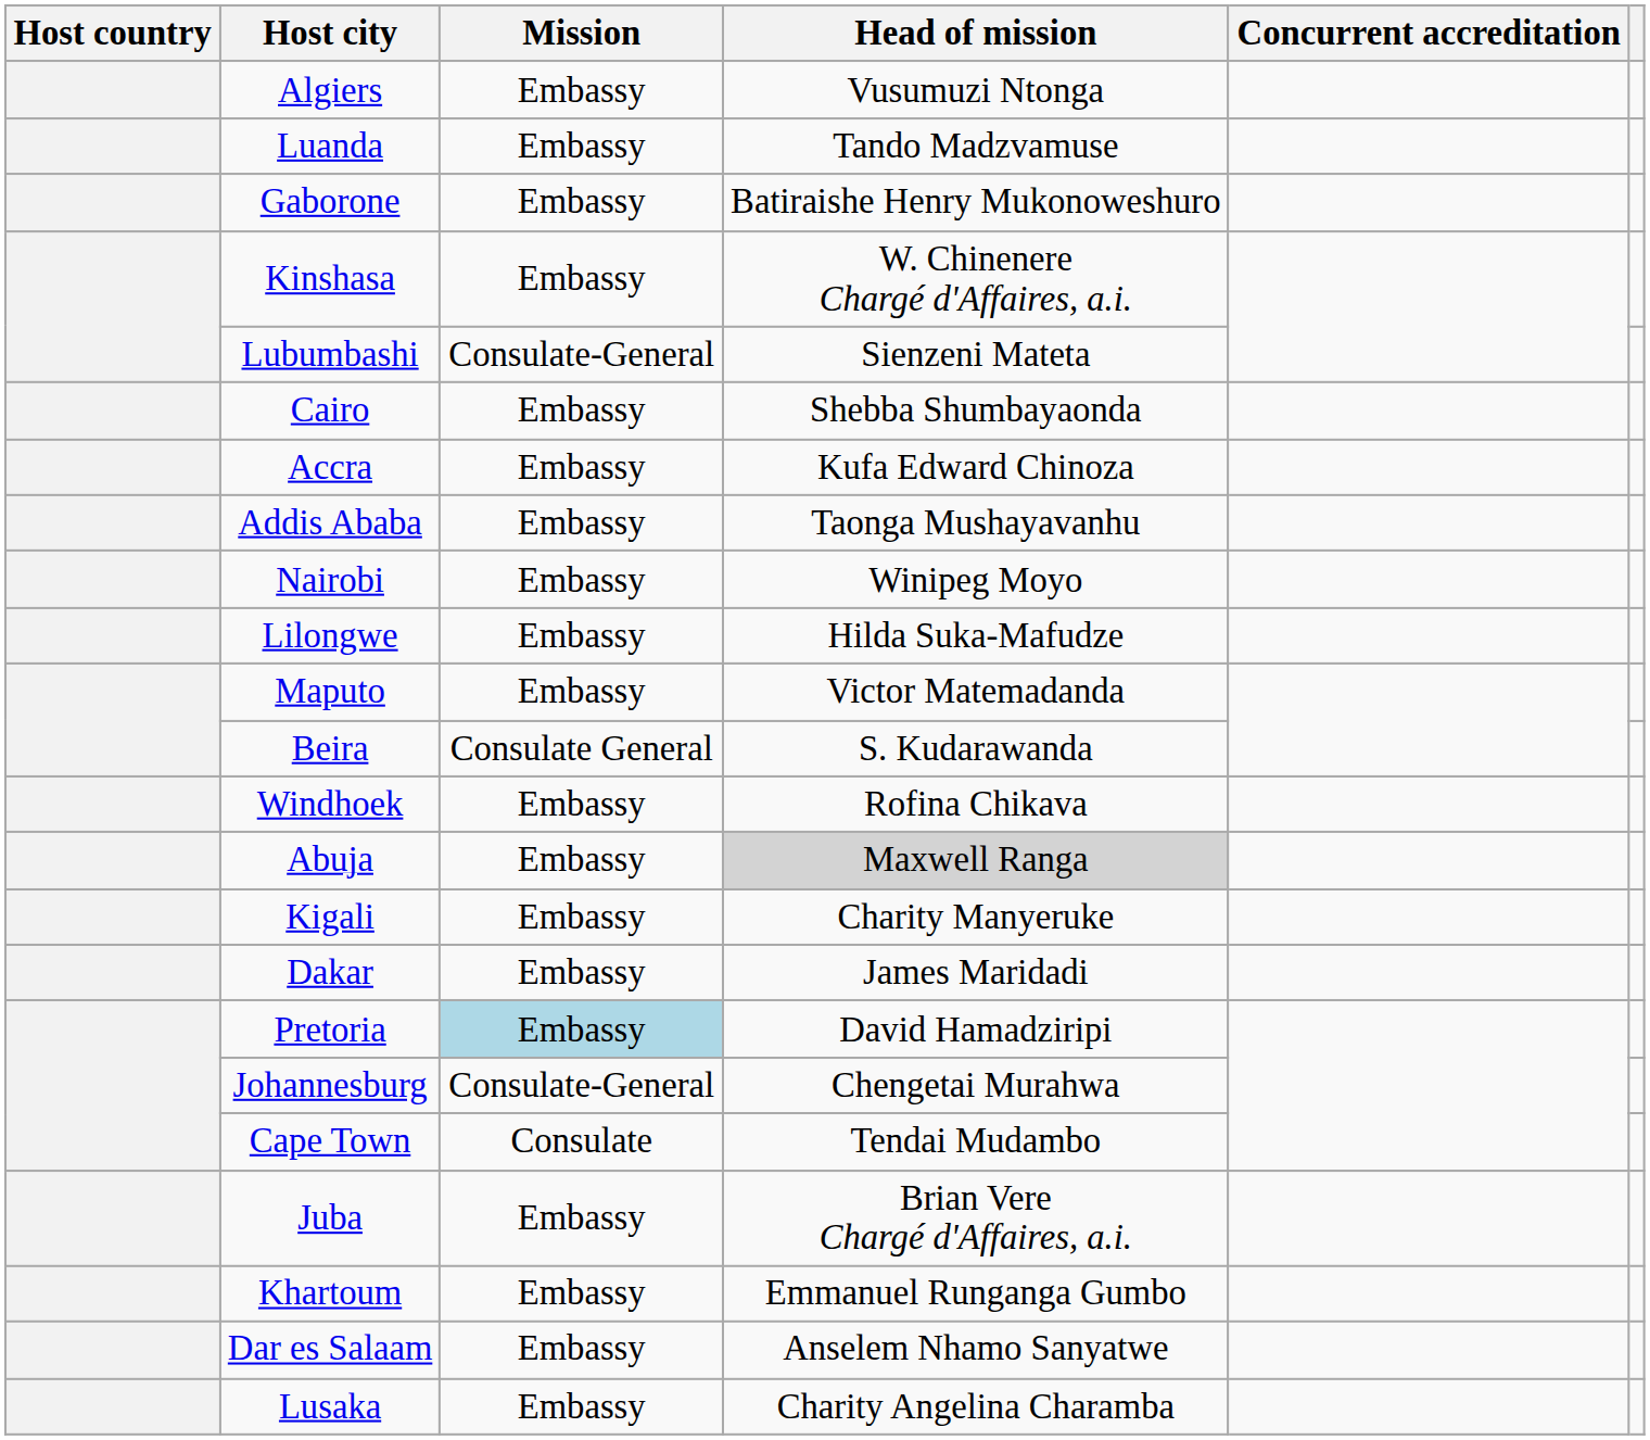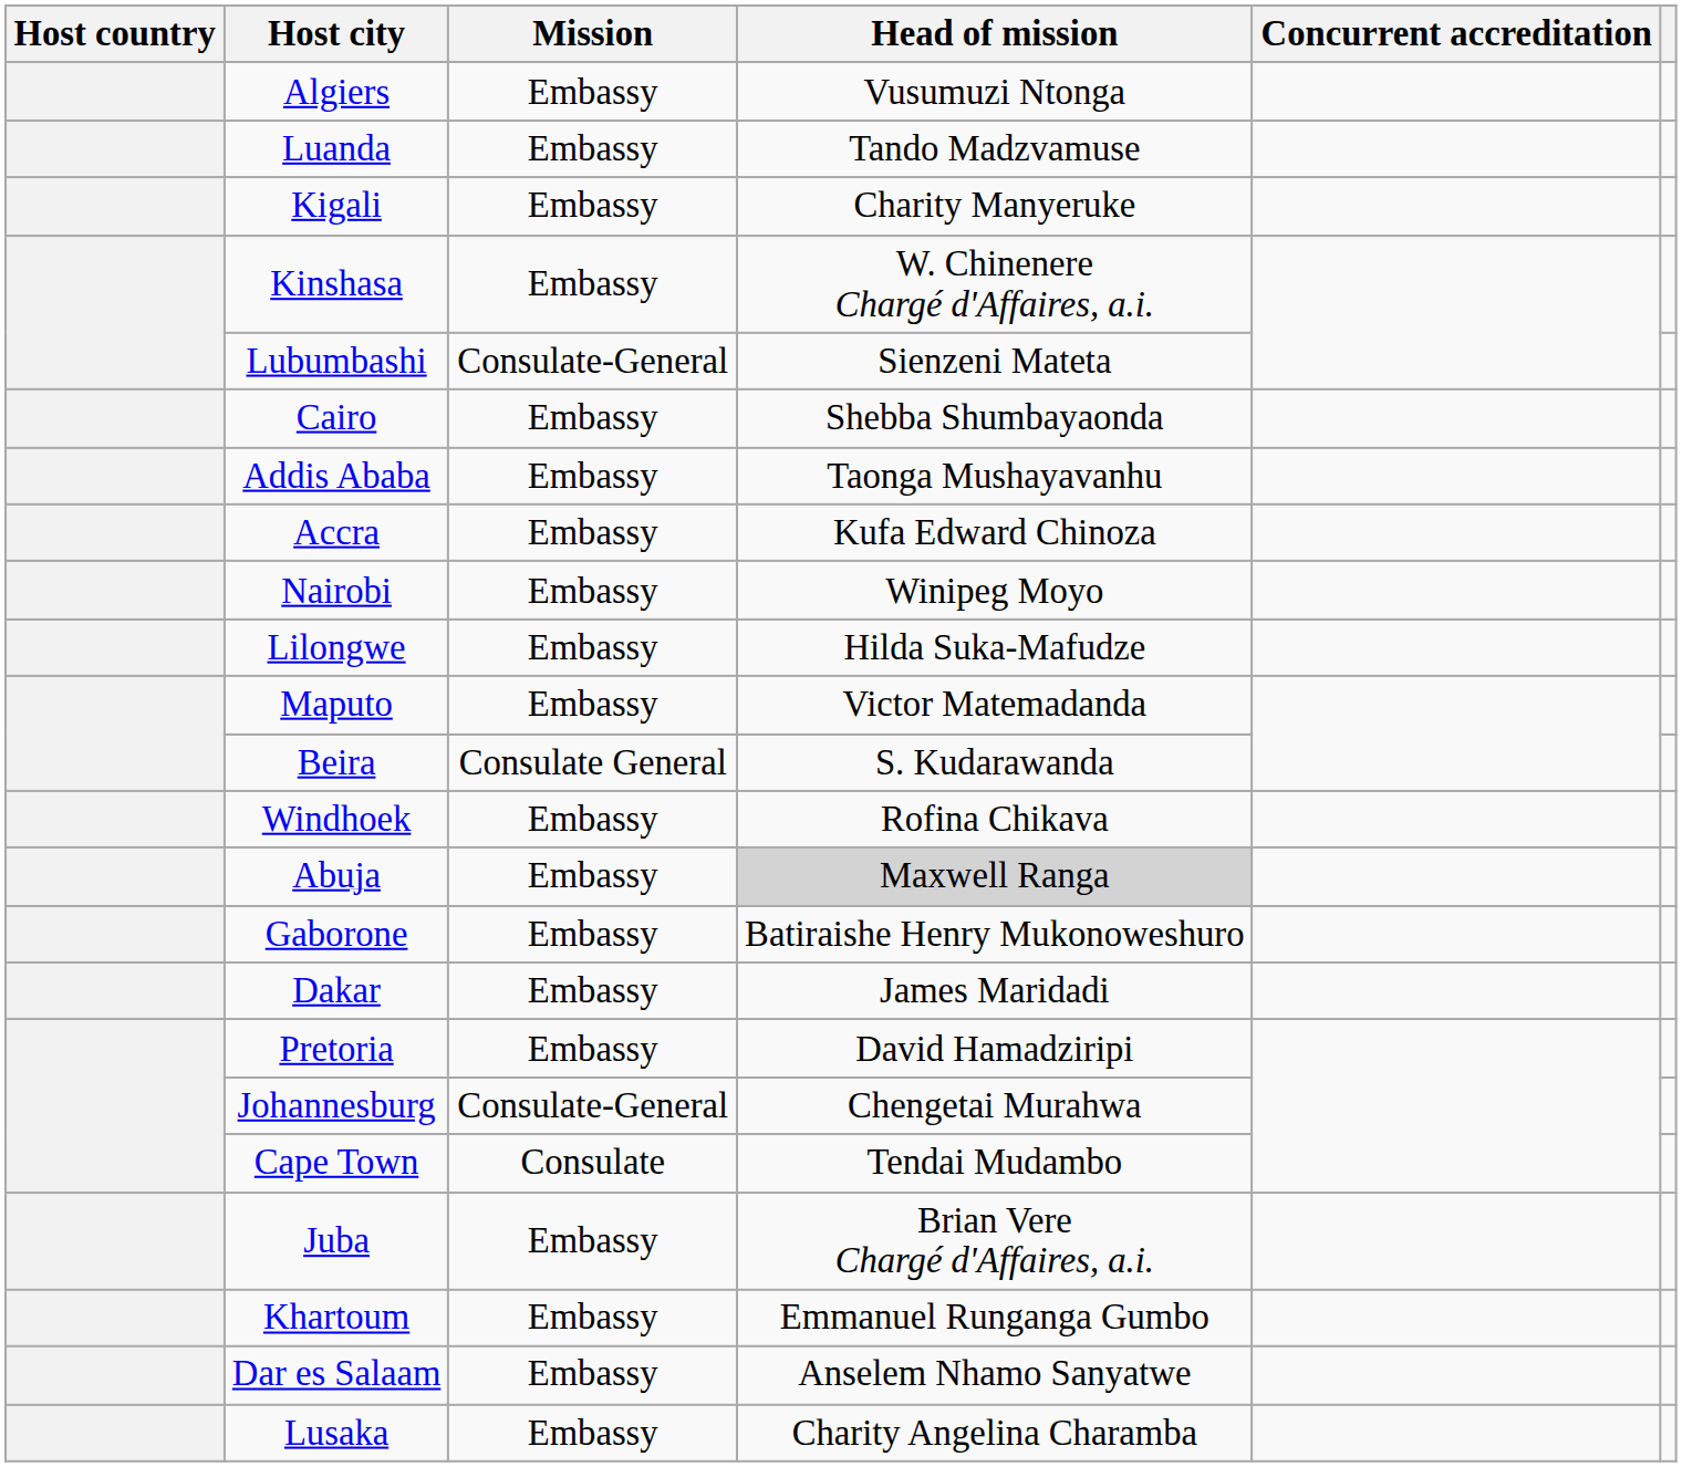rows swapped: Gaborone <-> Kigali
rows swapped: Addis Ababa <-> Accra
Pretoria | Mission: lightblue background -> no background
